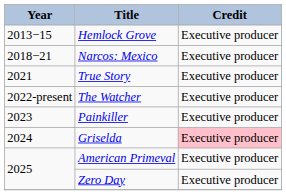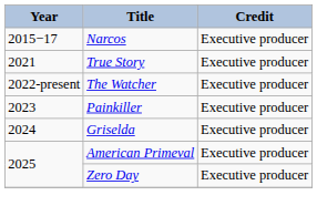- row: 2013−15 | Hemlock Grove | Executive producer
+ row: 2015−17 | Narcos | Executive producer
- row: 2018−21 | Narcos: Mexico | Executive producer
Griselda | Credit: pink background -> no background
